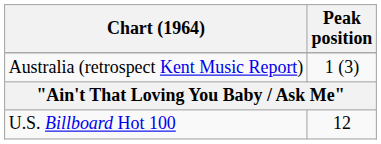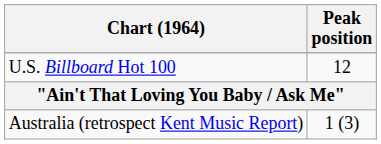rows swapped: U.S. Billboard Hot 100 <-> Australia (retrospect Kent Music Report)
